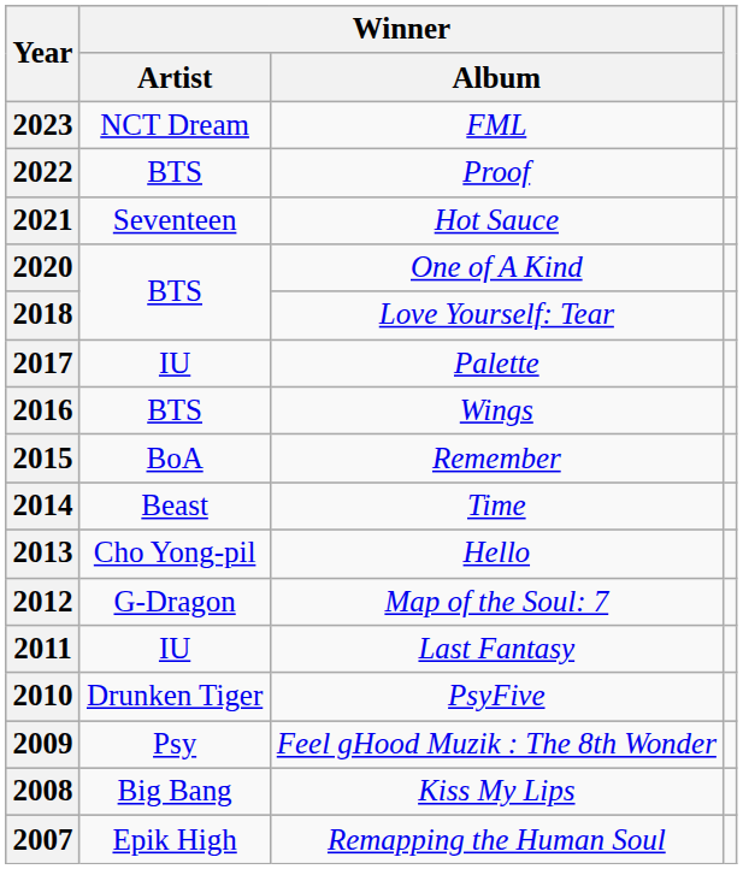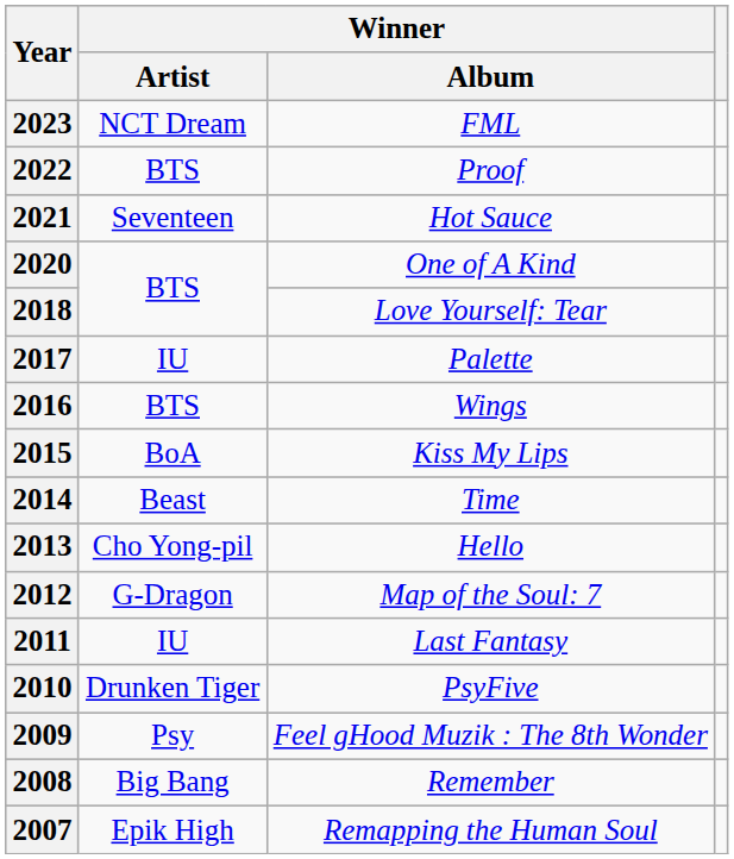2015 | Winner / Album: Remember -> Kiss My Lips
2008 | Winner / Album: Kiss My Lips -> Remember
